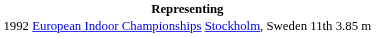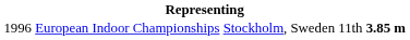European Indoor Championships | column 1: 1992 -> 1996
European Indoor Championships | column 5: normal -> bold
